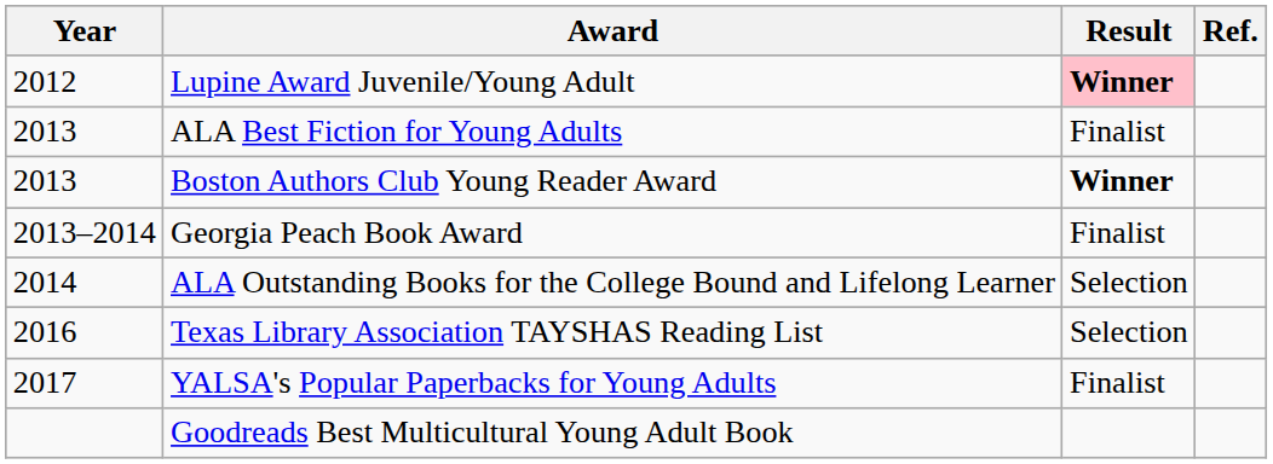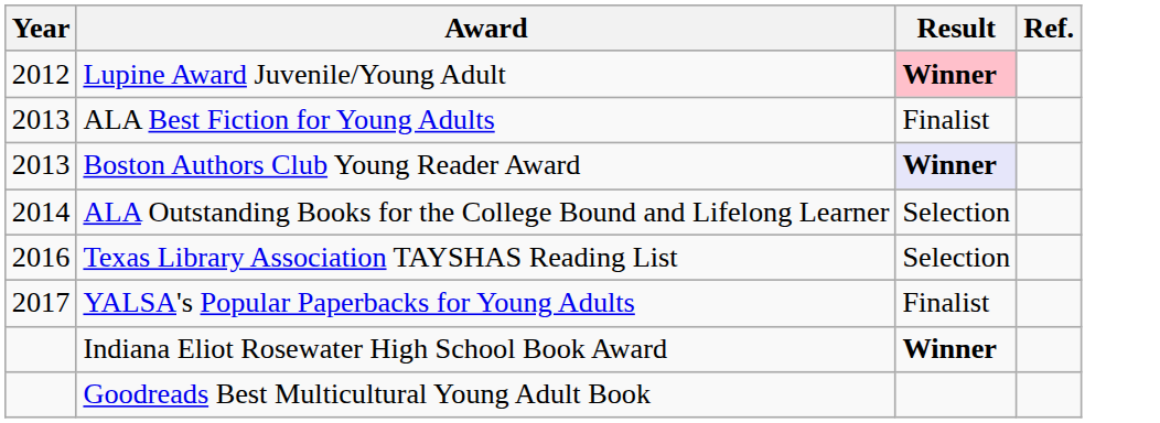Boston Authors Club Young Reader Award | Result: no background -> lavender background
- row: 2013–2014 | Georgia Peach Book Award | Finalist
+ row: Indiana Eliot Rosewater High School Book Award | Winner
